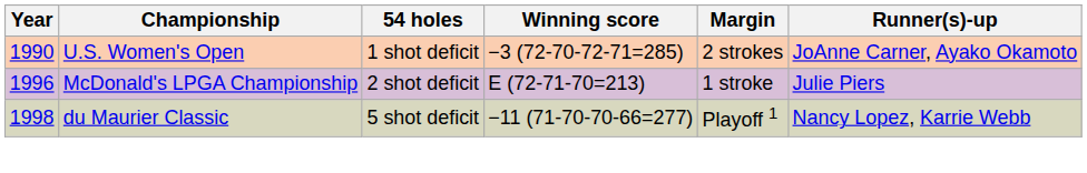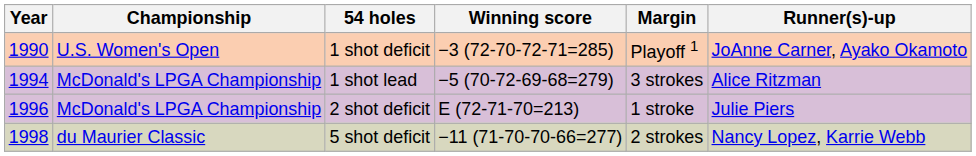1 shot deficit | Margin: 2 strokes -> Playoff 1
+ row: 1994 | McDonald's LPGA Championship | 1 shot lead | −5 (70-72-69-68=279) | 3 strokes | Alice Ritzman
5 shot deficit | Margin: Playoff 1 -> 2 strokes
